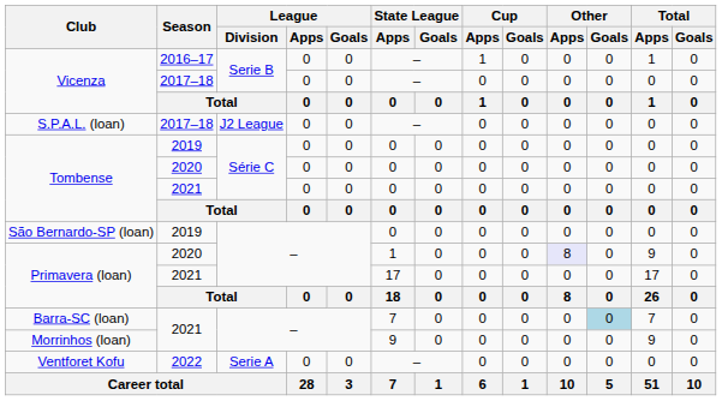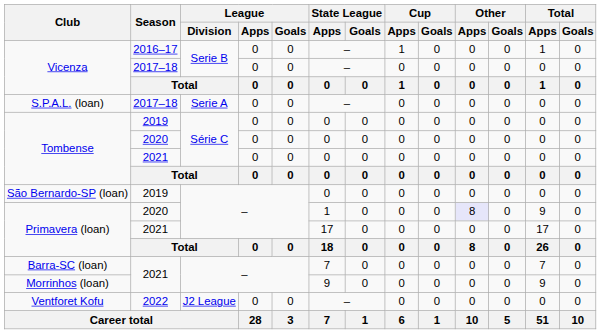S.P.A.L. (loan) | League / Division: J2 League -> Serie A
Barra-SC (loan) | Other / Goals: lightblue background -> no background
Ventforet Kofu | League / Division: Serie A -> J2 League
